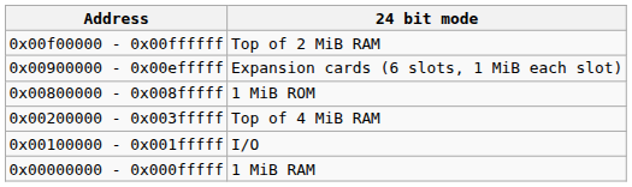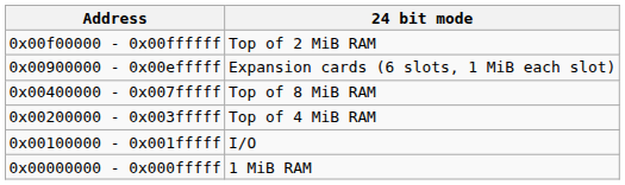- row: 0x00800000 - 0x008fffff | 1 MiB ROM
+ row: 0x00400000 - 0x007fffff | Top of 8 MiB RAM
